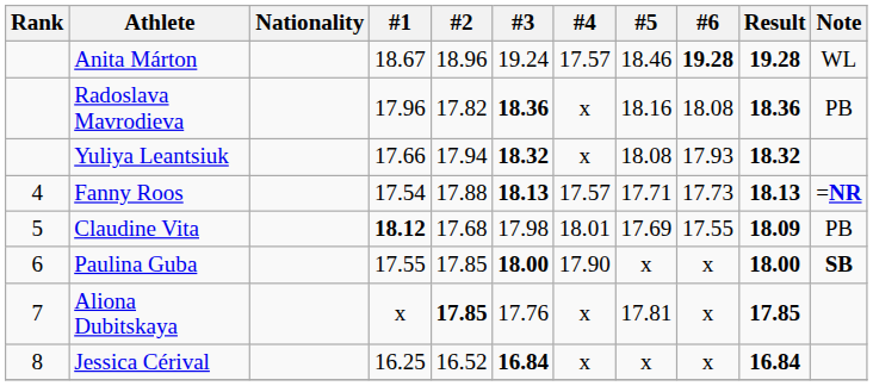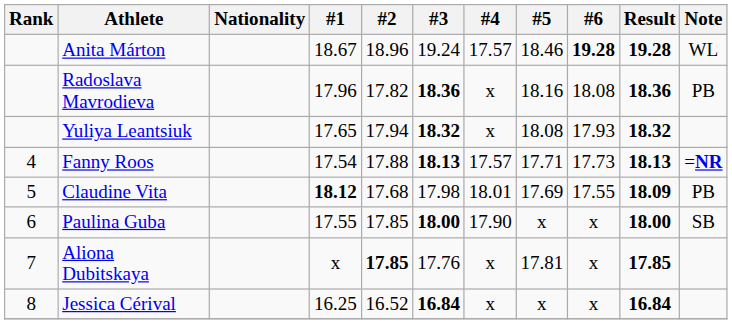Yuliya Leantsiuk | #1: 17.66 -> 17.65
Paulina Guba | Note: bold -> normal
